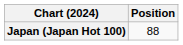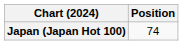Japan (Japan Hot 100) | Position: 88 -> 74
